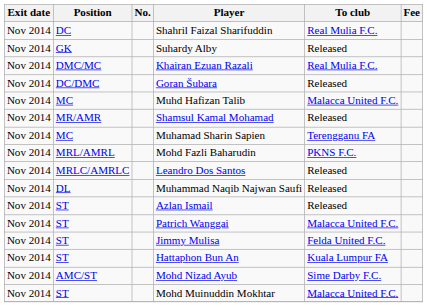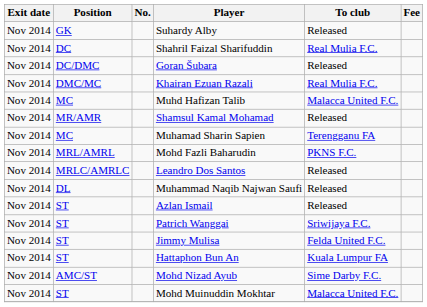rows swapped: Suhardy Alby <-> Shahril Faizal Sharifuddin
rows swapped: Goran Šubara <-> Khairan Ezuan Razali
Patrich Wanggai | To club: Malacca United F.C. -> Sriwijaya F.C.
